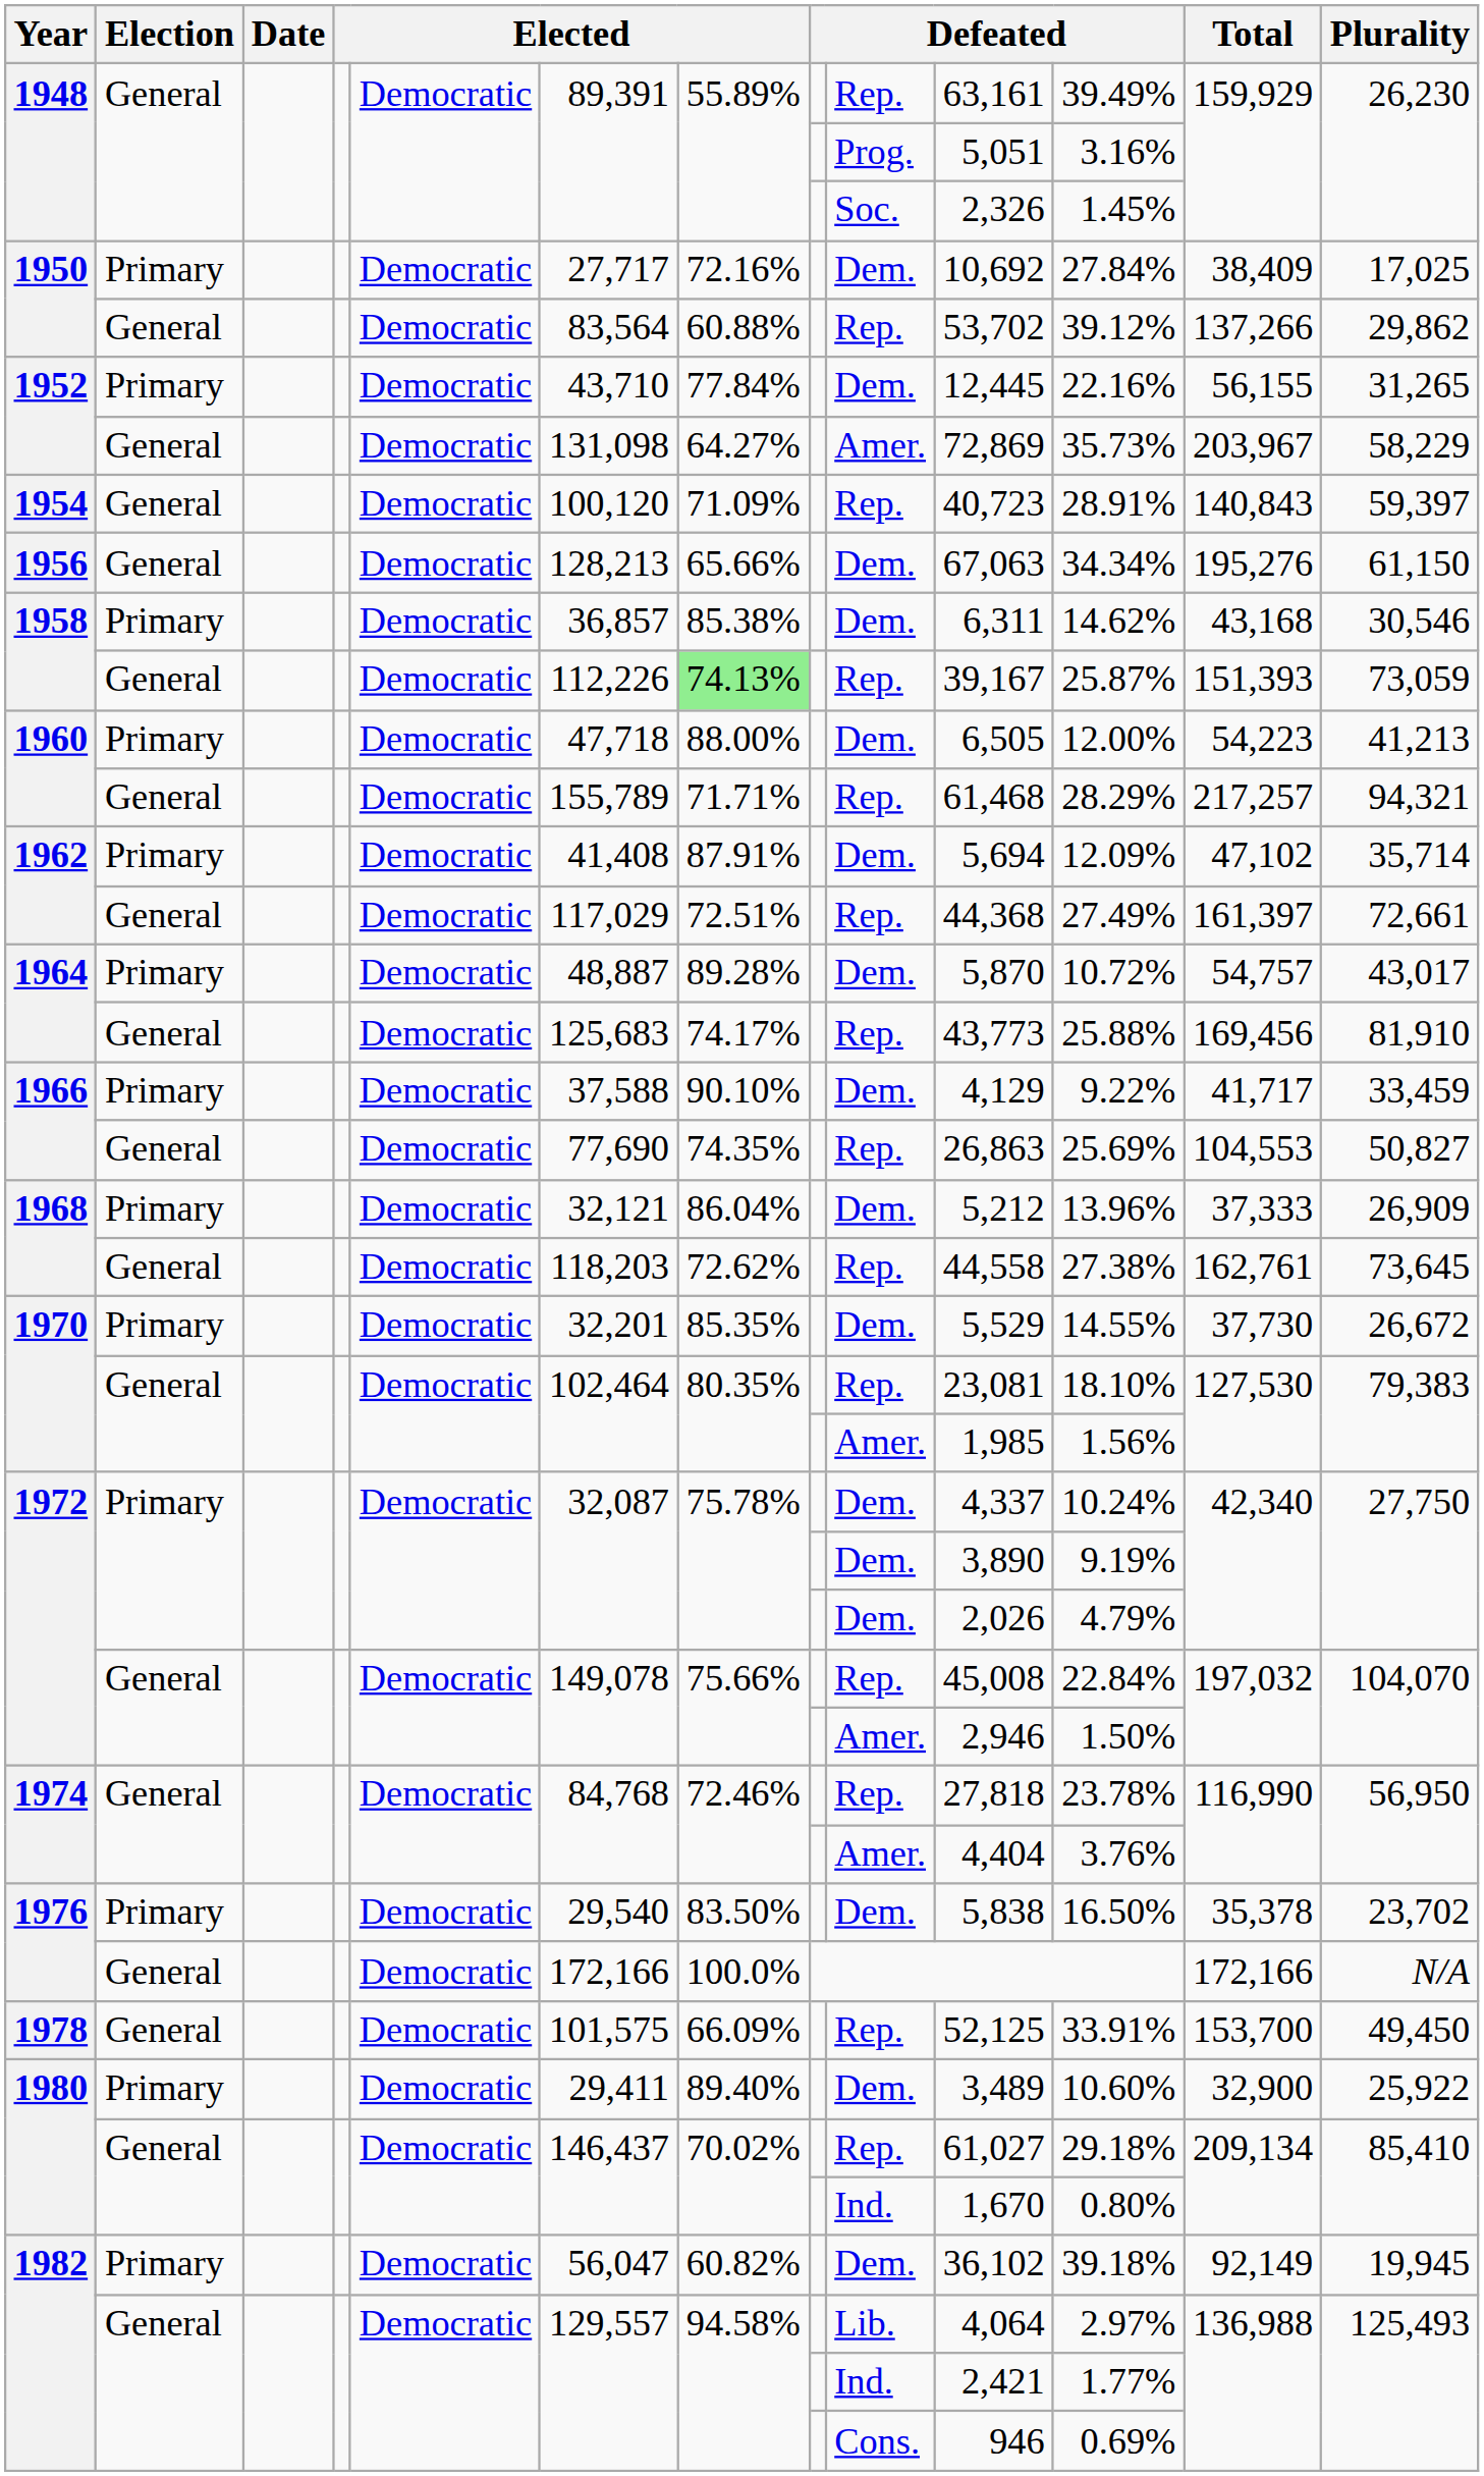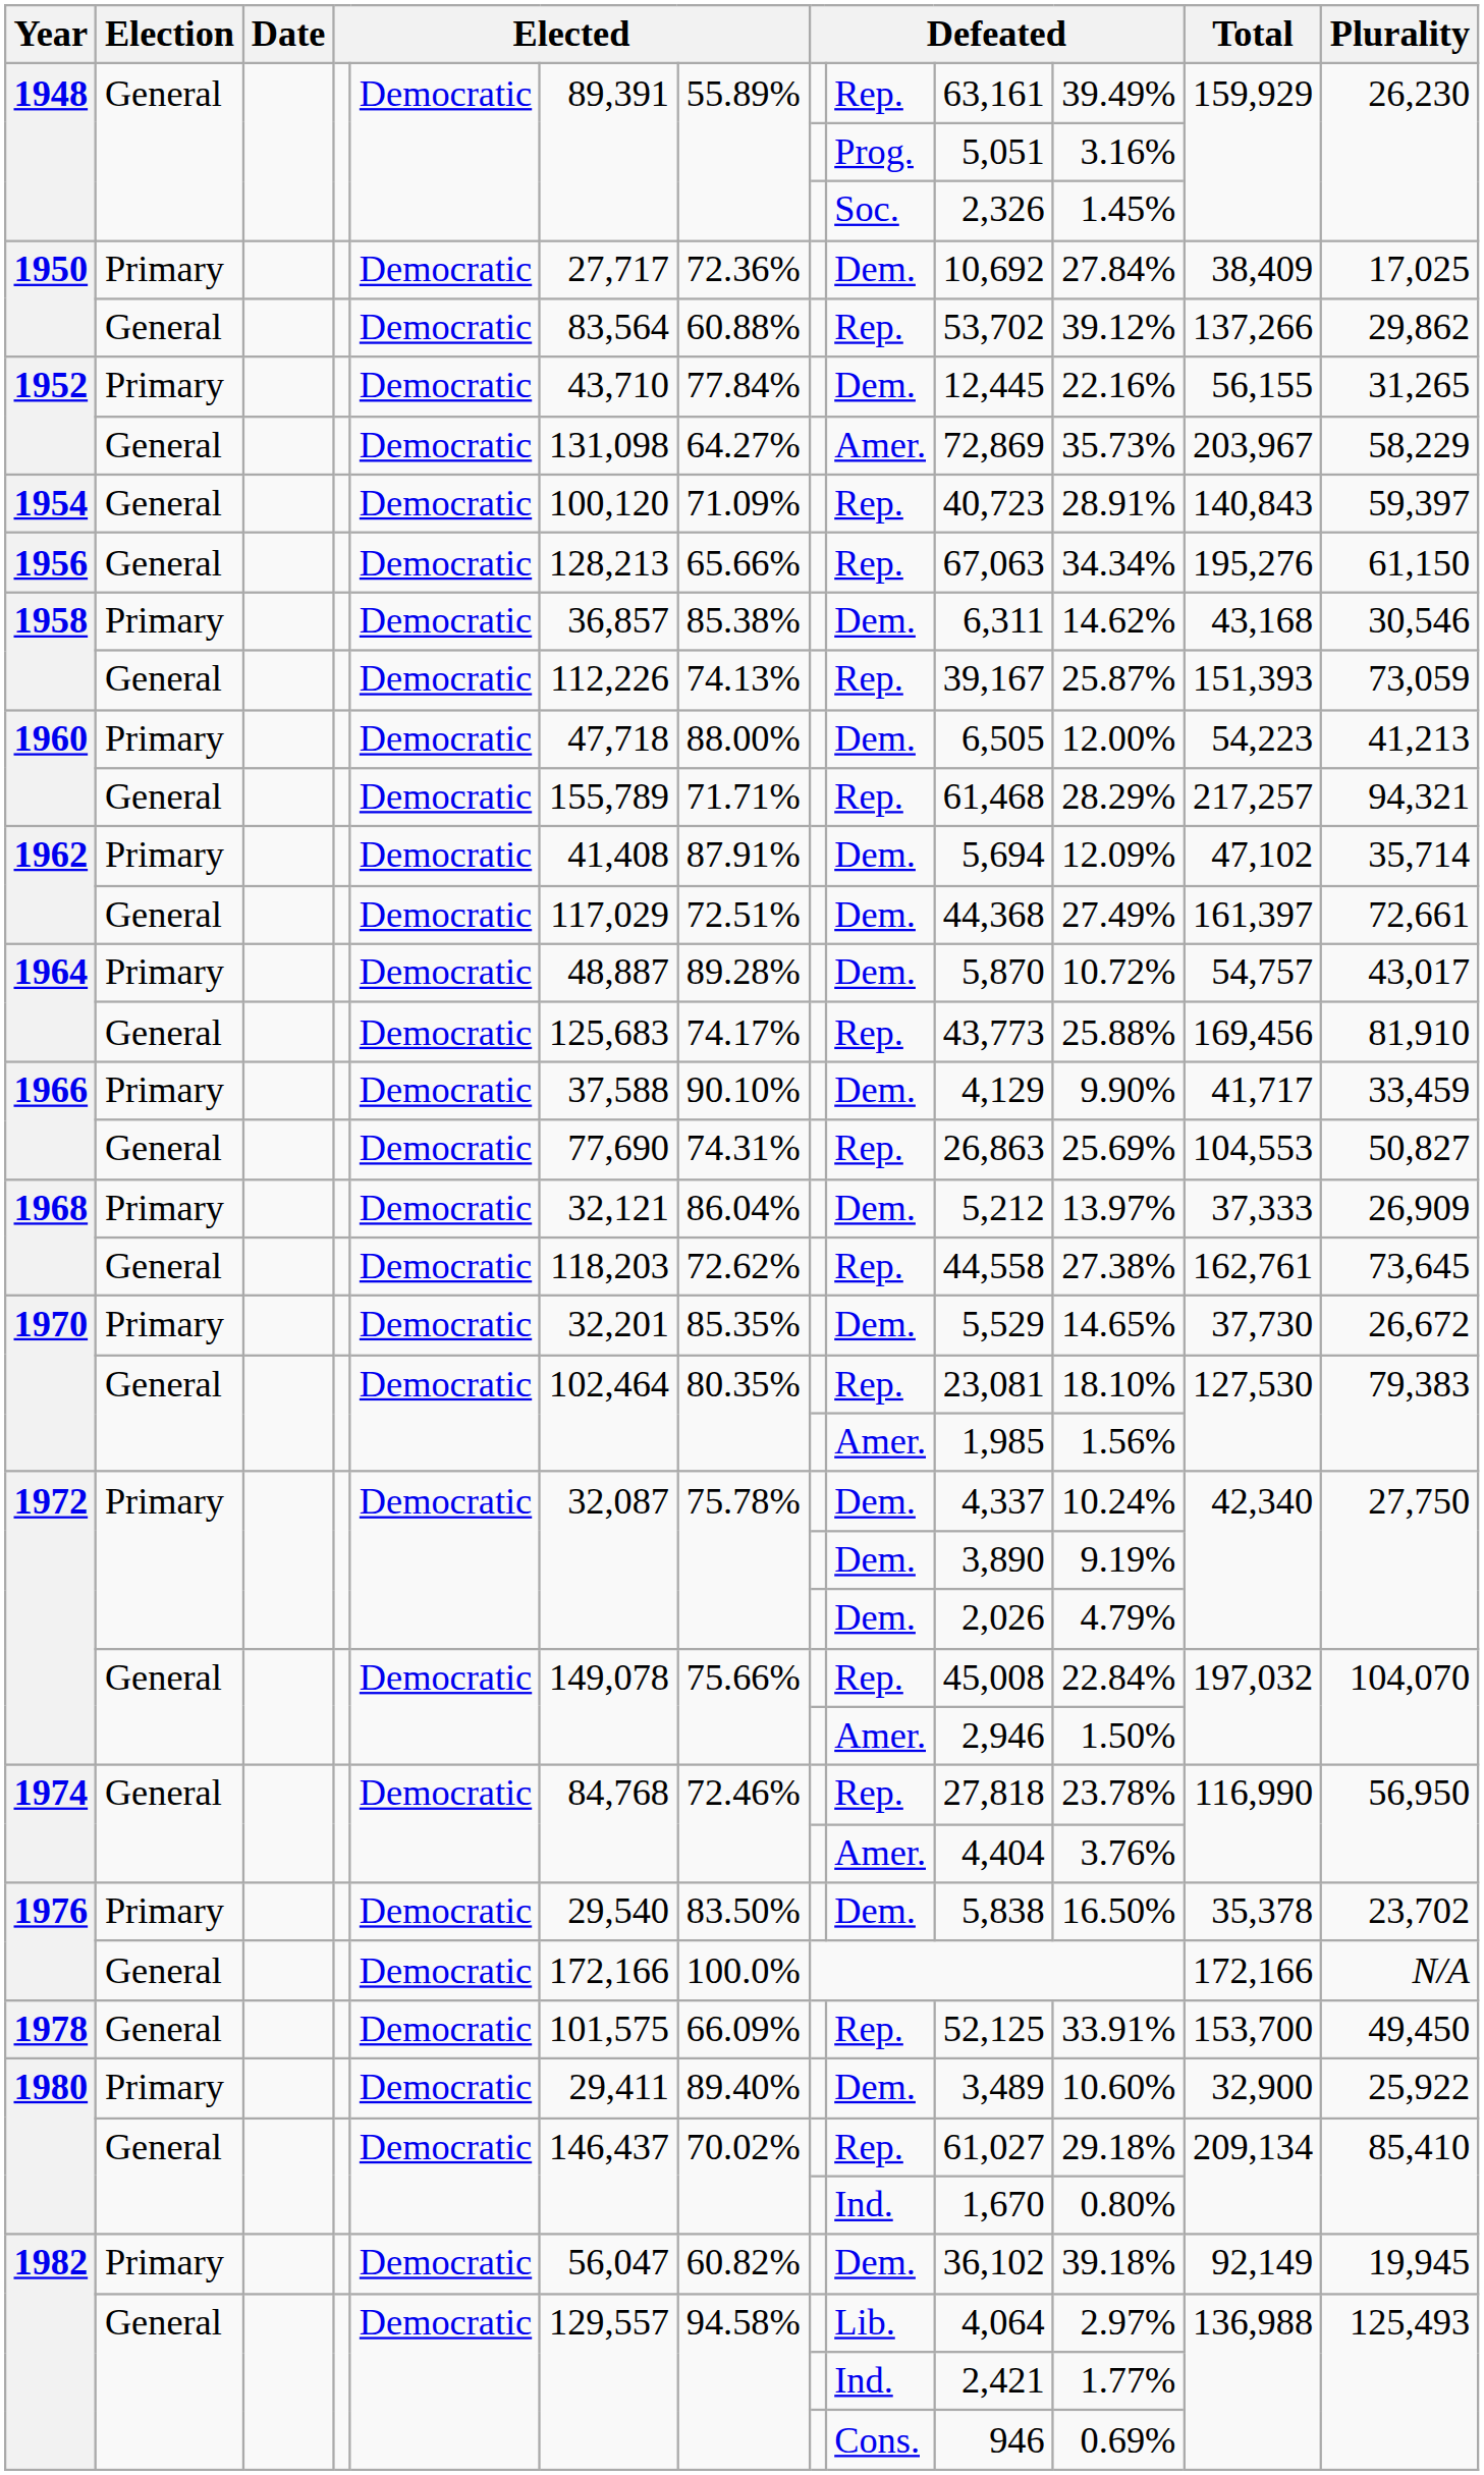1950 / Primary | column 7: 72.16% -> 72.36%
1956 | column 9: Dem. -> Rep.
1958 / General | column 7: lightgreen background -> no background
1962 / General | column 9: Rep. -> Dem.
1966 / Primary | column 11: 9.22% -> 9.90%
1966 / General | column 7: 74.35% -> 74.31%
1968 / Primary | column 11: 13.96% -> 13.97%
1970 / Primary | column 11: 14.55% -> 14.65%
